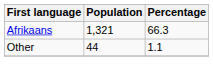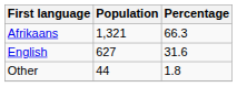+ row: English | 627 | 31.6
Other | Percentage: 1.1 -> 1.8
